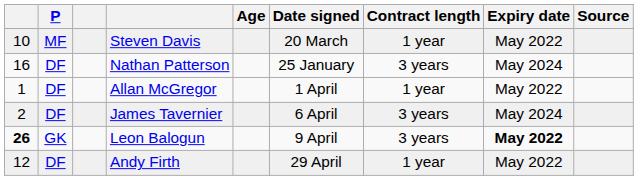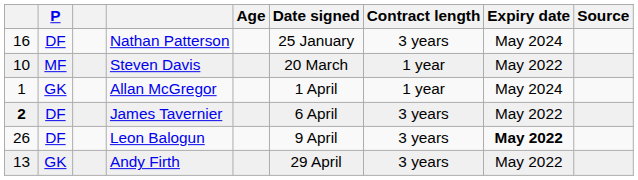rows swapped: Nathan Patterson <-> Steven Davis
Allan McGregor | P: DF -> GK
Allan McGregor | Expiry date: May 2022 -> May 2024
James Tavernier | column 1: normal -> bold
James Tavernier | Expiry date: May 2024 -> May 2022
Leon Balogun | column 1: bold -> normal
Leon Balogun | P: GK -> DF
Andy Firth | column 1: 12 -> 13
Andy Firth | P: DF -> GK
Andy Firth | Contract length: 1 year -> 3 years
